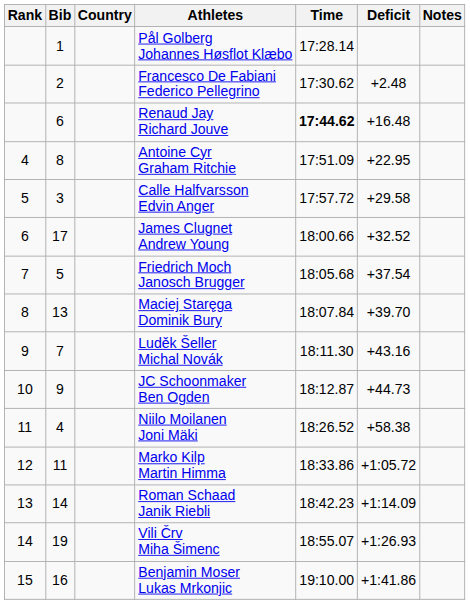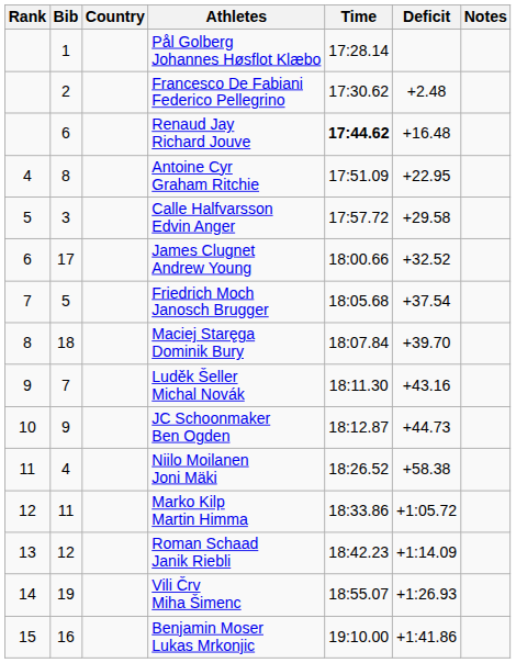Maciej Staręga Dominik Bury | Bib: 13 -> 18
Roman Schaad Janik Riebli | Bib: 14 -> 12
